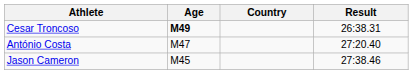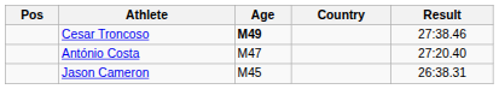+ column: Pos
Cesar Troncoso | Result: 26:38.31 -> 27:38.46
Jason Cameron | Result: 27:38.46 -> 26:38.31
